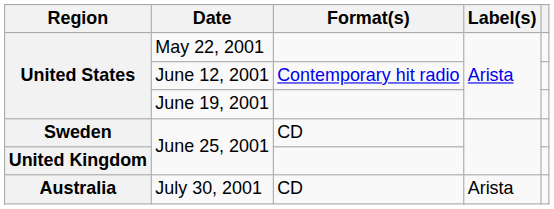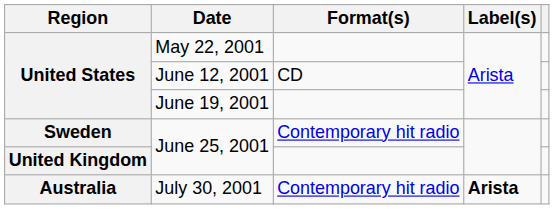June 12, 2001 | Format(s): Contemporary hit radio -> CD
Sweden / June 25, 2001 | Format(s): CD -> Contemporary hit radio
July 30, 2001 | Format(s): CD -> Contemporary hit radio
July 30, 2001 | Label(s): normal -> bold
